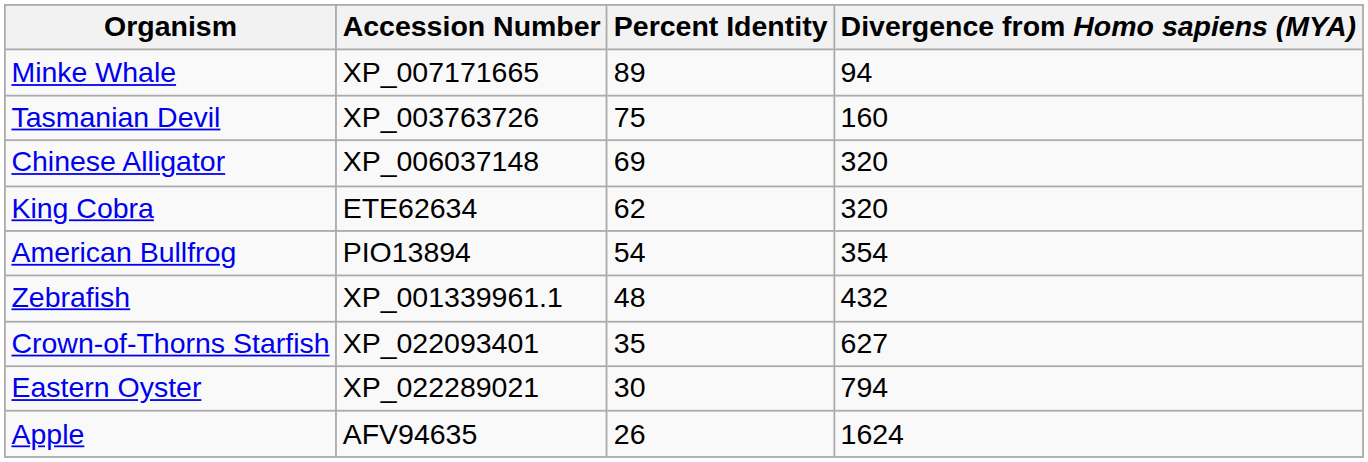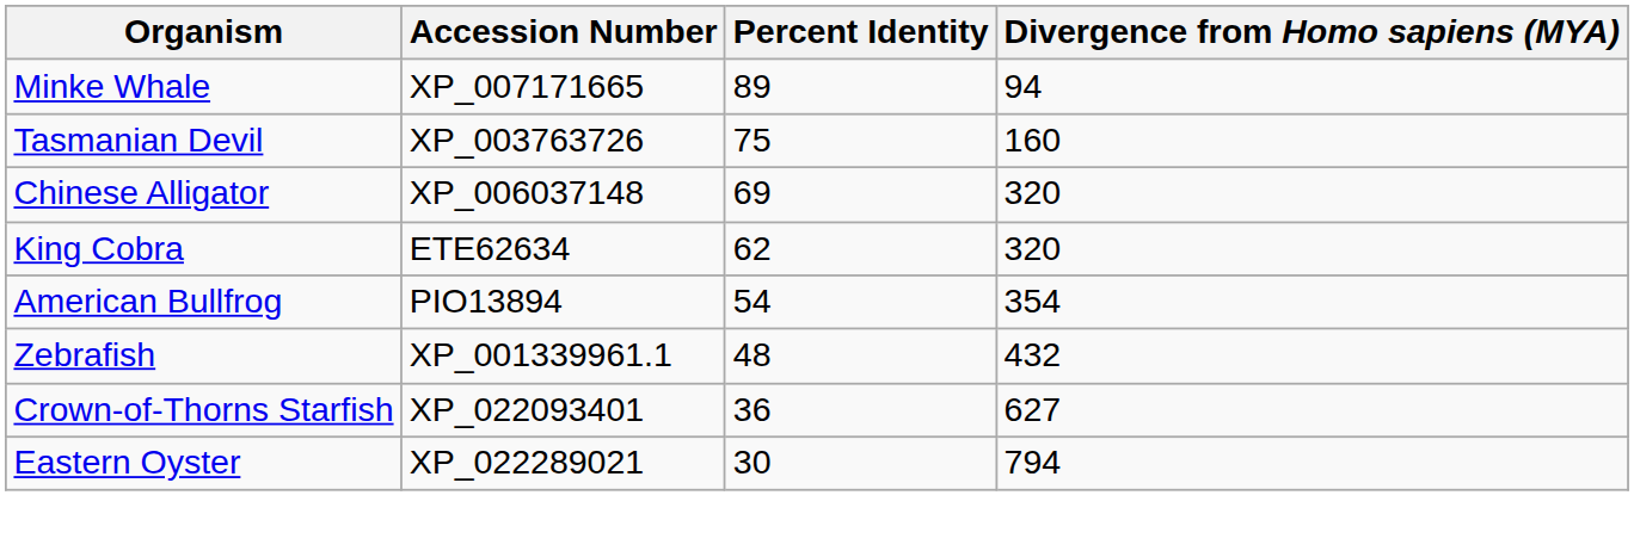Crown-of-Thorns Starfish | Percent Identity: 35 -> 36
- row: Apple | AFV94635 | 26 | 1624
